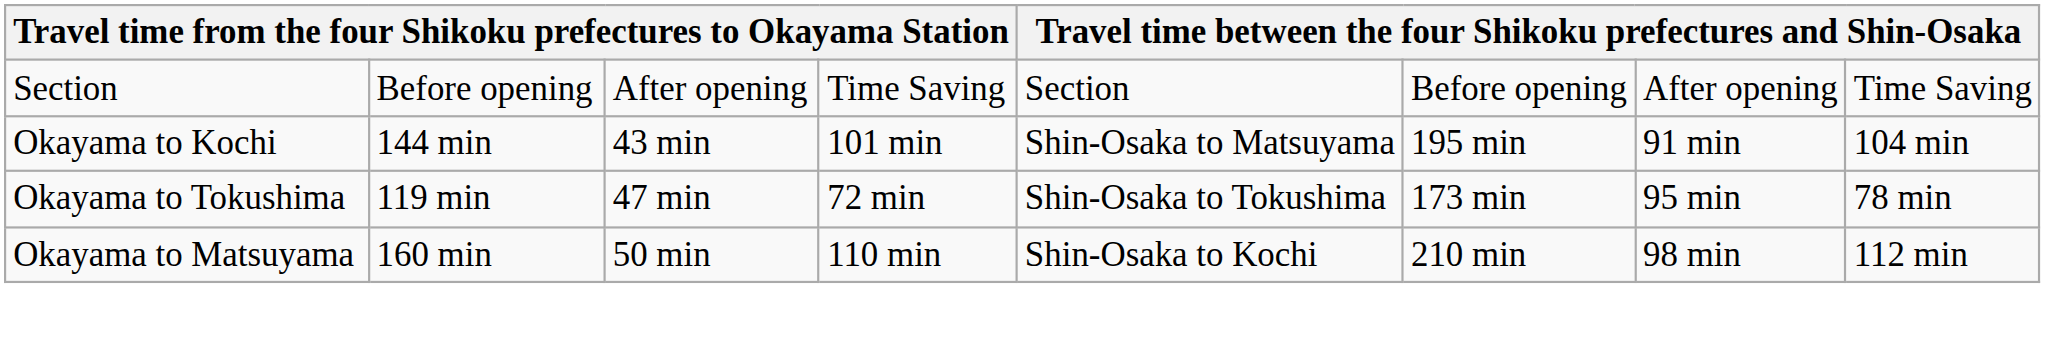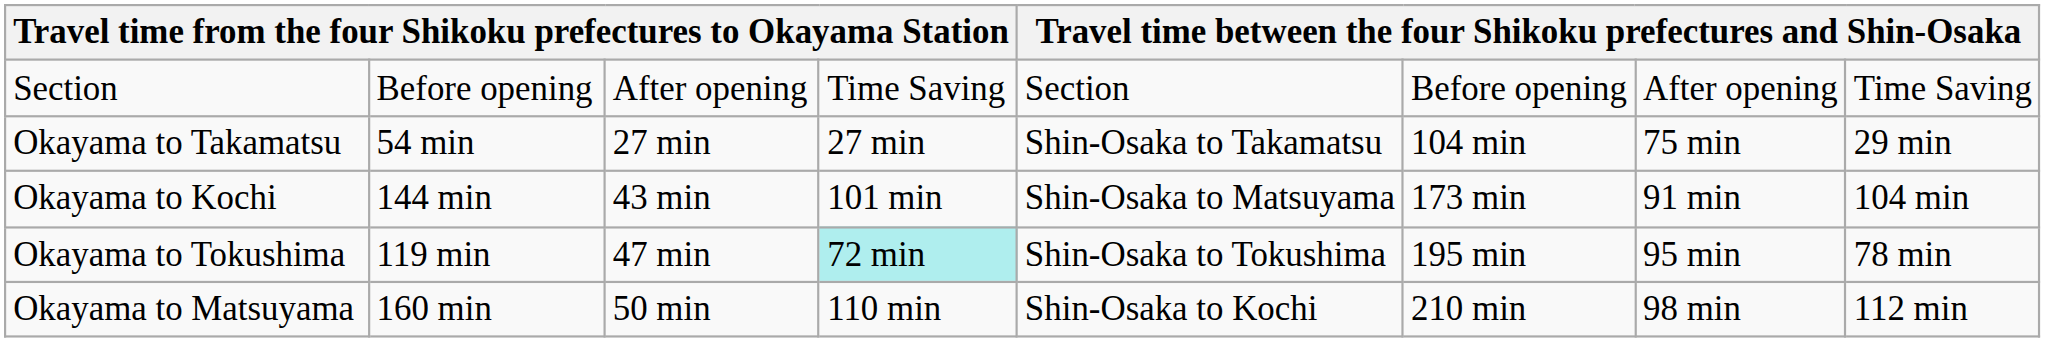+ row: Okayama to Takamatsu | 54 min | 27 min | 27 min | Shin-Osaka to Takamatsu | 104 min | 75 min | 29 min
Okayama to Kochi | column 6: 195 min -> 173 min
Okayama to Tokushima | column 4: no background -> paleturquoise background
Okayama to Tokushima | column 6: 173 min -> 195 min
